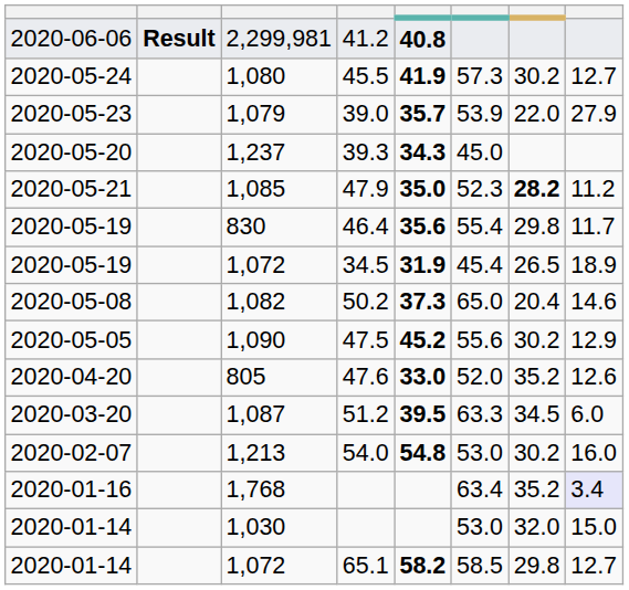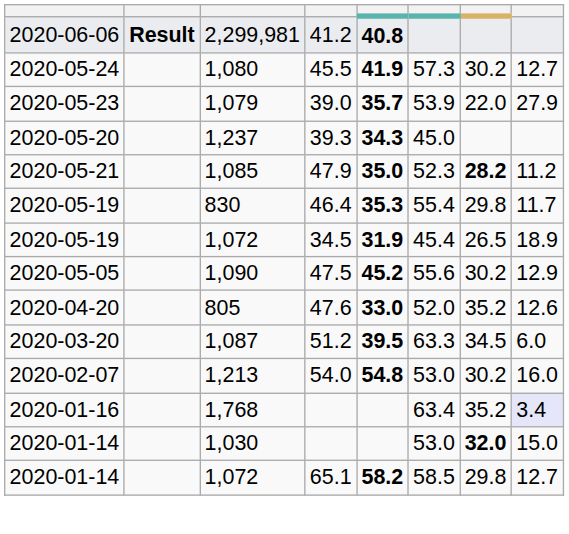830 | column 5: 35.6 -> 35.3
- row: 2020-05-08 | 1,082 | 50.2 | 37.3 | 65.0 | 20.4 | 14.6
1,030 | column 7: normal -> bold
